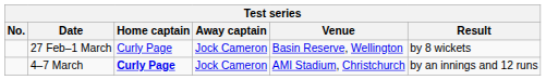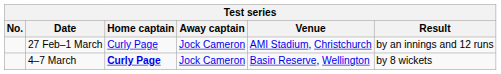27 Feb–1 March | Venue: Basin Reserve, Wellington -> AMI Stadium, Christchurch
27 Feb–1 March | Result: by 8 wickets -> by an innings and 12 runs
4–7 March | Venue: AMI Stadium, Christchurch -> Basin Reserve, Wellington
4–7 March | Result: by an innings and 12 runs -> by 8 wickets
